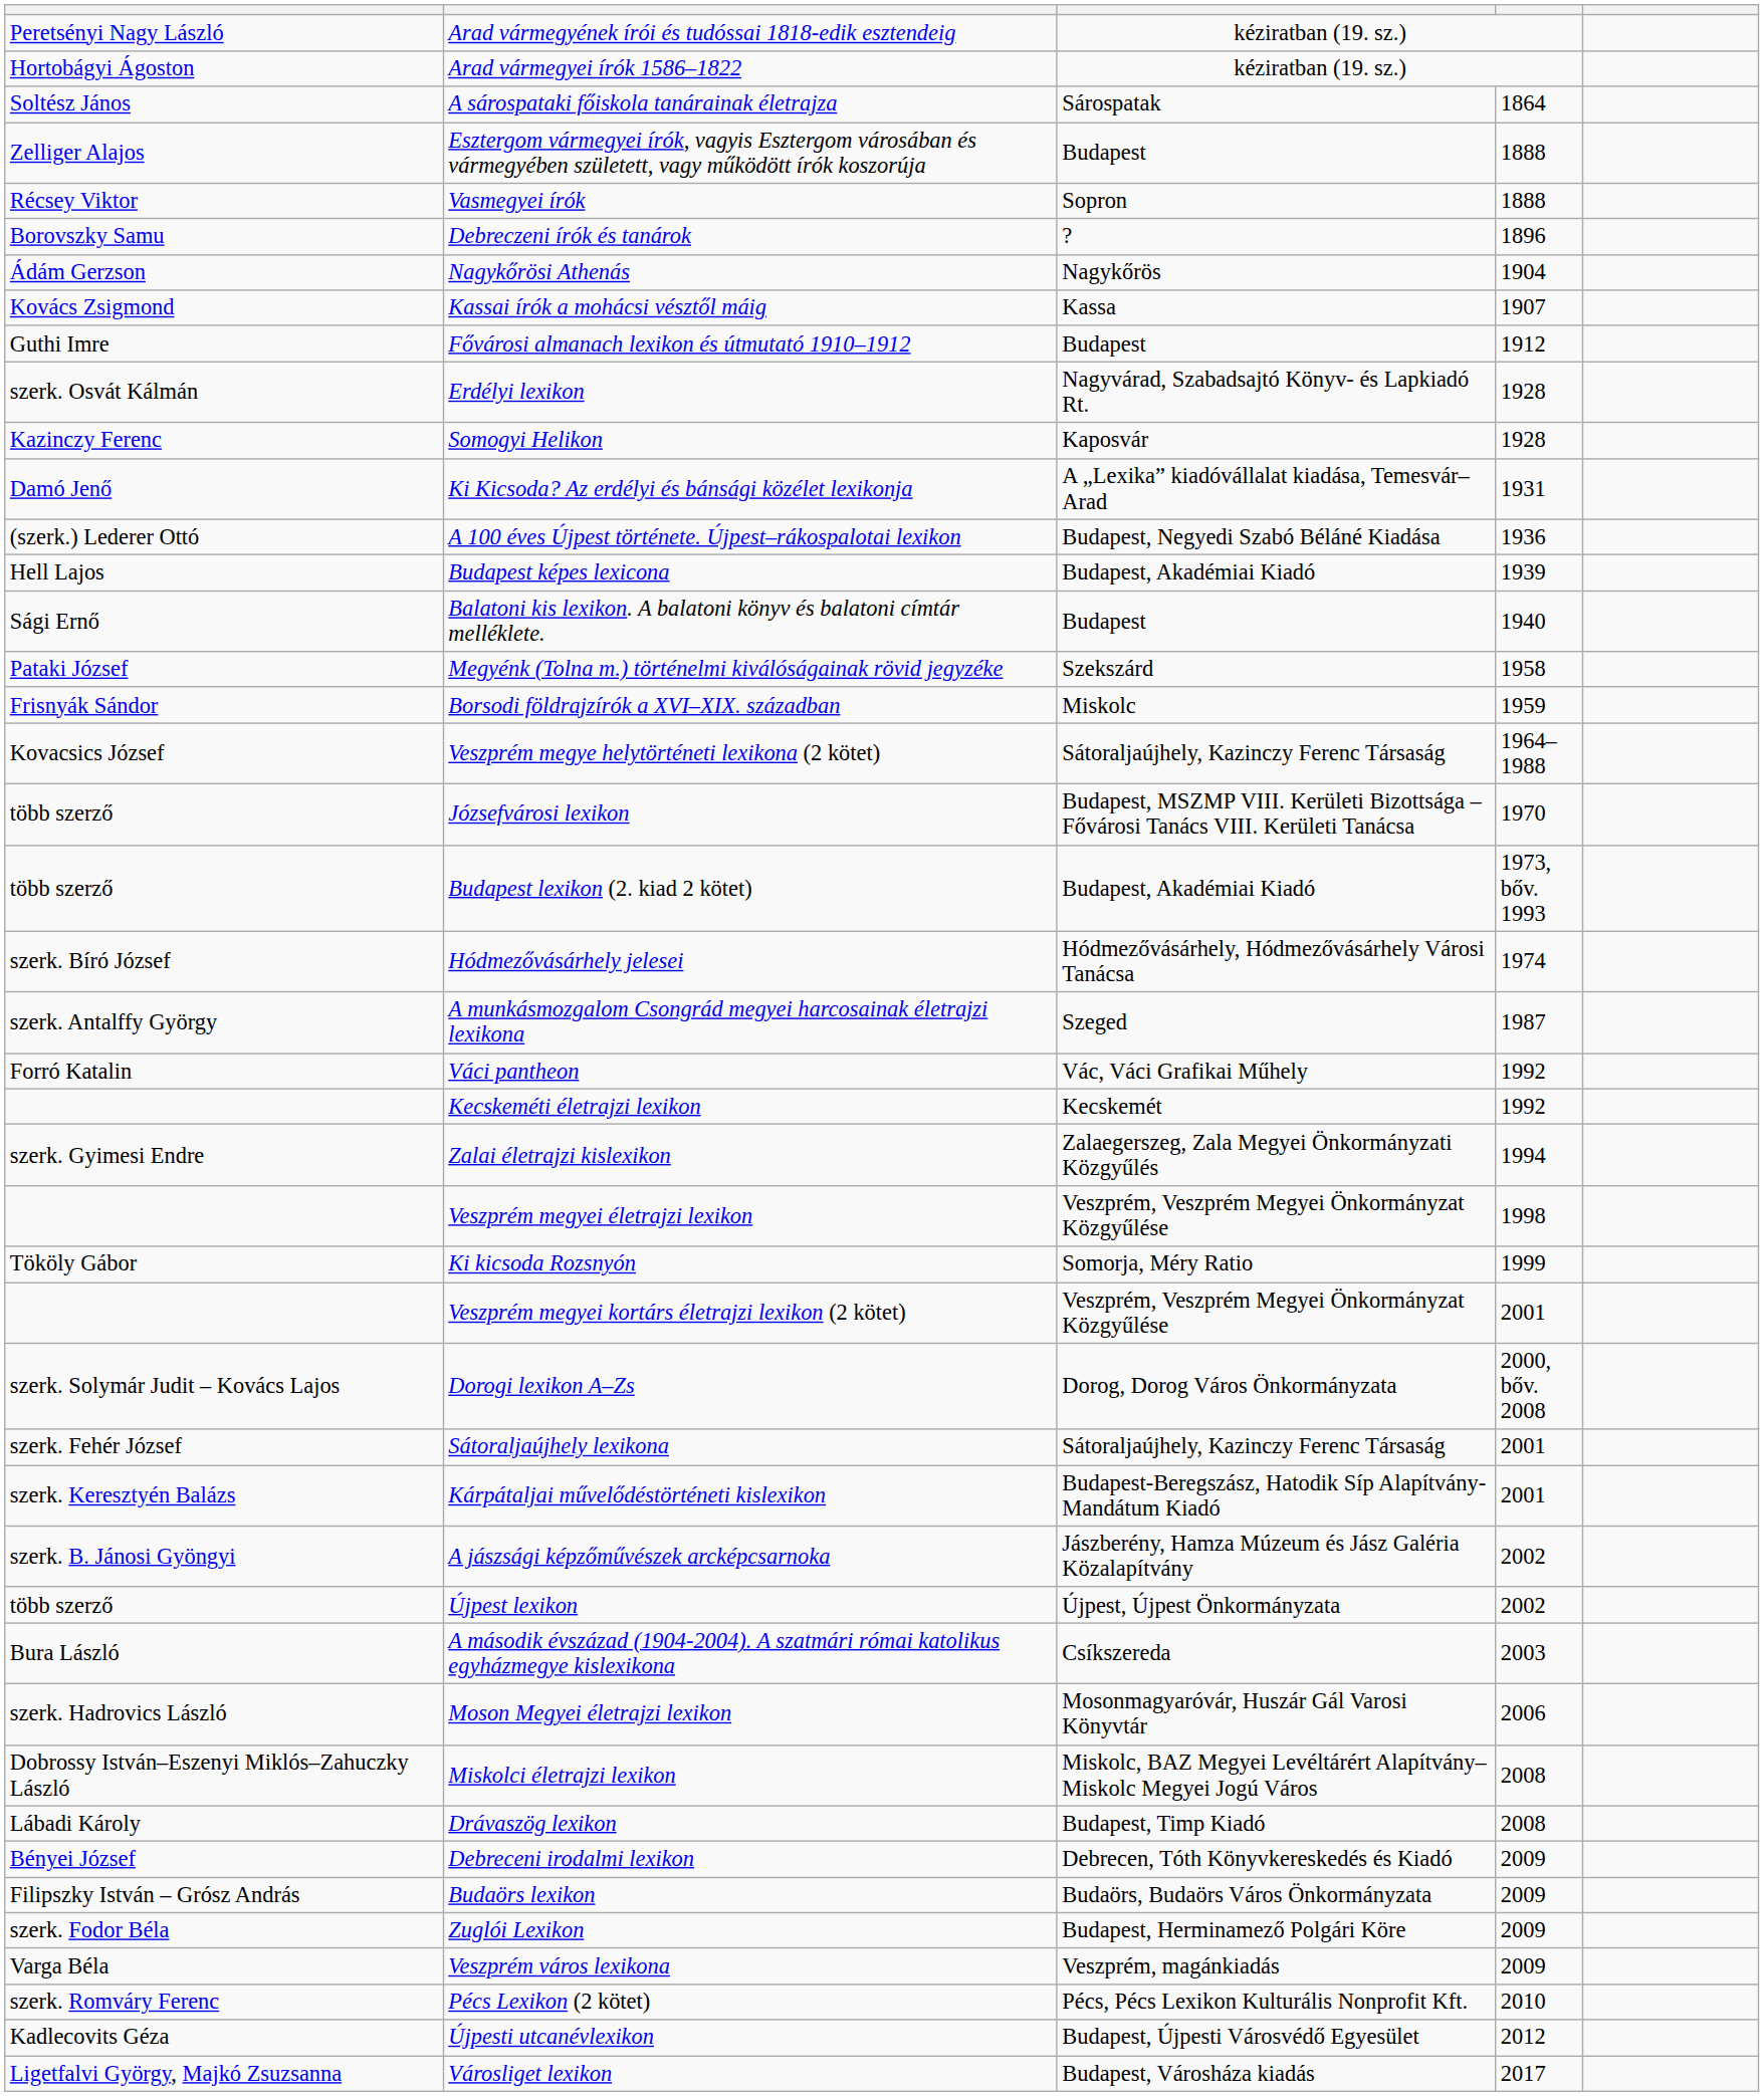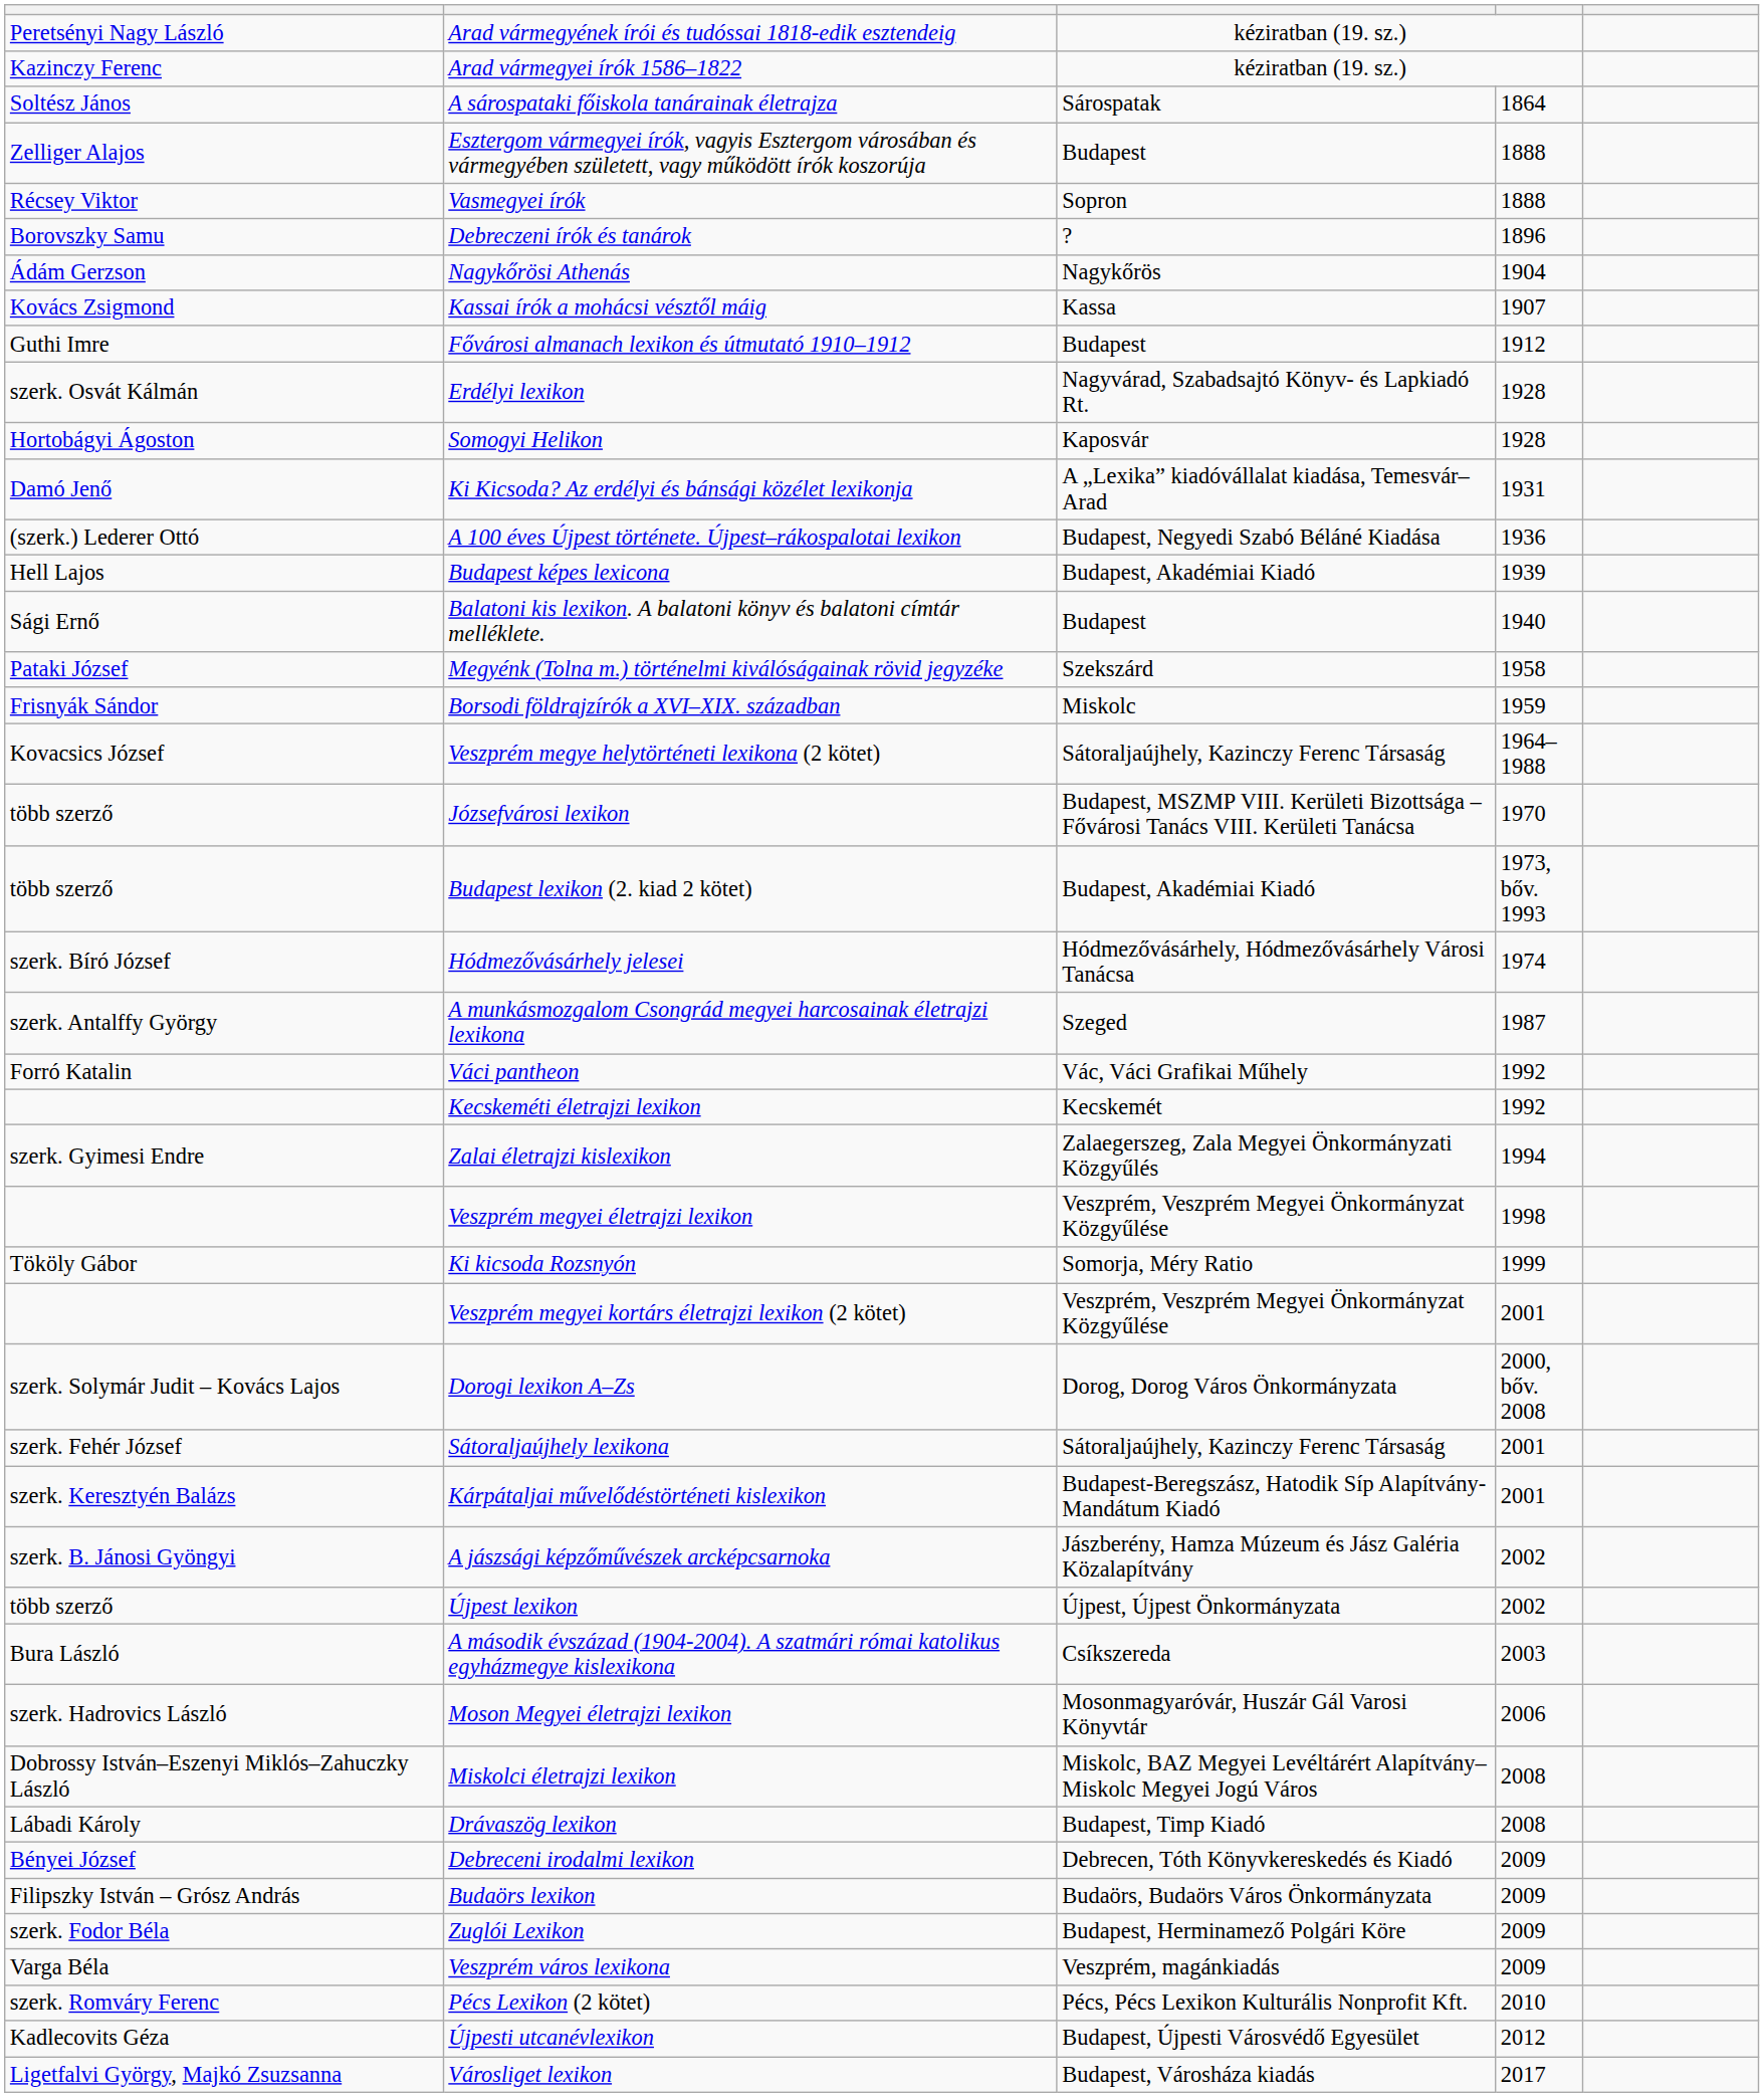Arad vármegyei írók 1586–1822 | column 1: Hortobágyi Ágoston -> Kazinczy Ferenc
Somogyi Helikon | column 1: Kazinczy Ferenc -> Hortobágyi Ágoston
